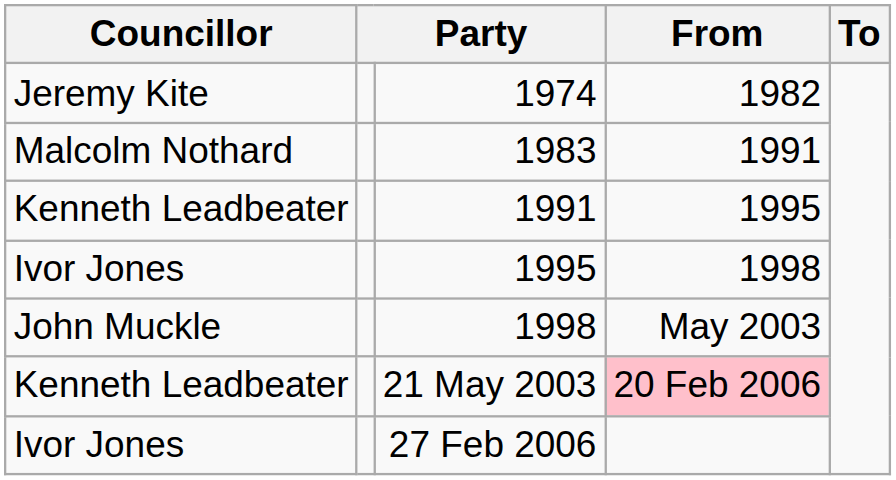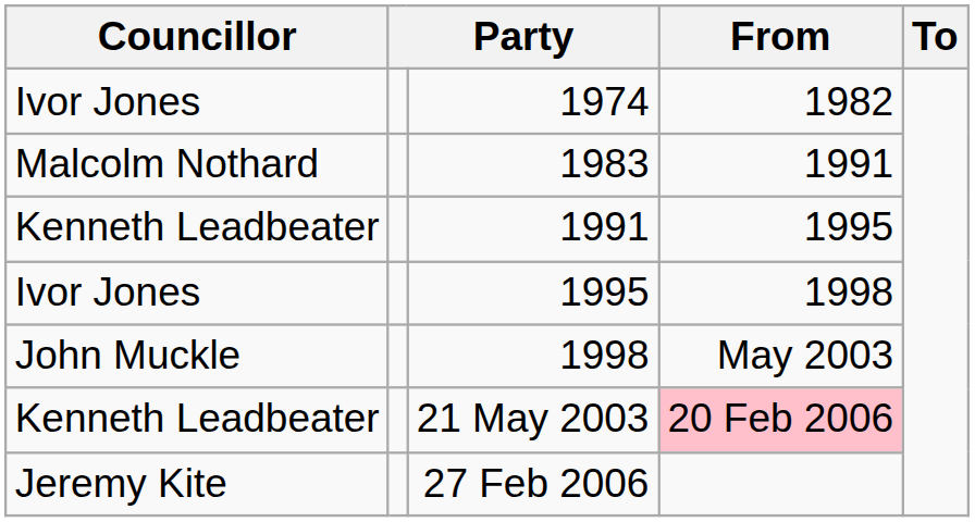1974 | Councillor: Jeremy Kite -> Ivor Jones
27 Feb 2006 | Councillor: Ivor Jones -> Jeremy Kite
